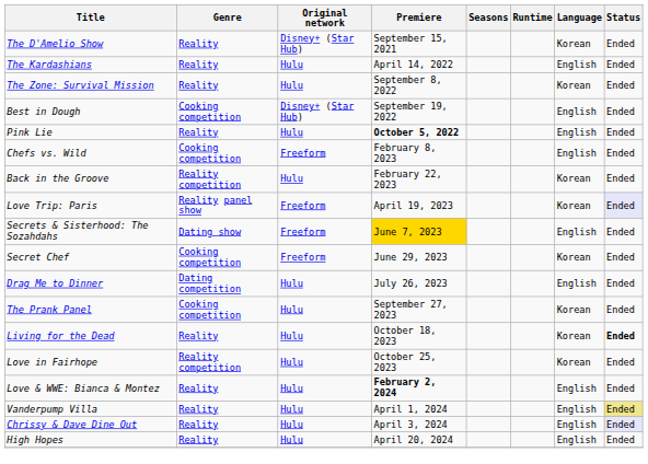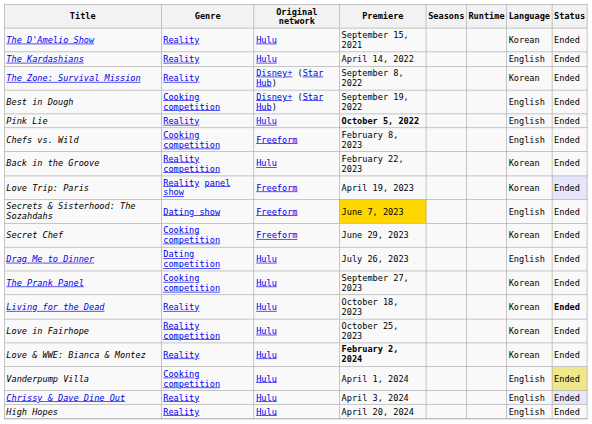The D'Amelio Show | Original network: Disney+ (Star Hub) -> Hulu
The Zone: Survival Mission | Original network: Hulu -> Disney+ (Star Hub)
Love & WWE: Bianca & Montez | Language: English -> Korean
Vanderpump Villa | Genre: Reality -> Cooking competition
